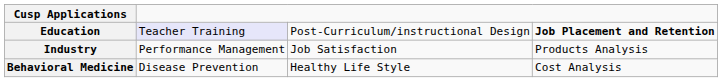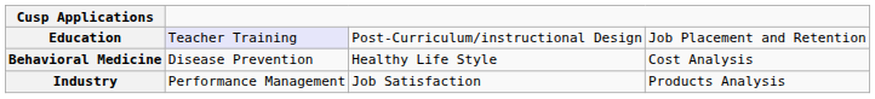Education | column 4: bold -> normal
rows swapped: Industry <-> Behavioral Medicine
